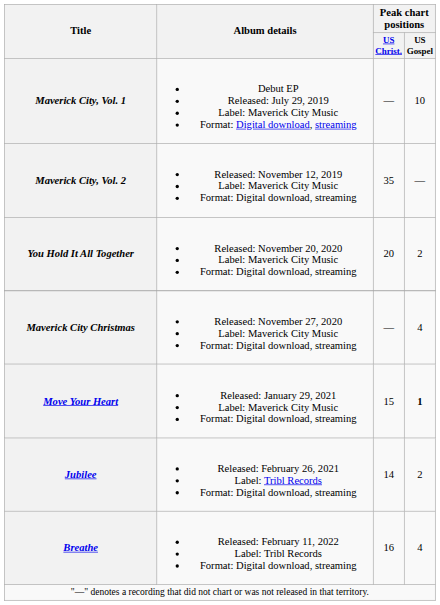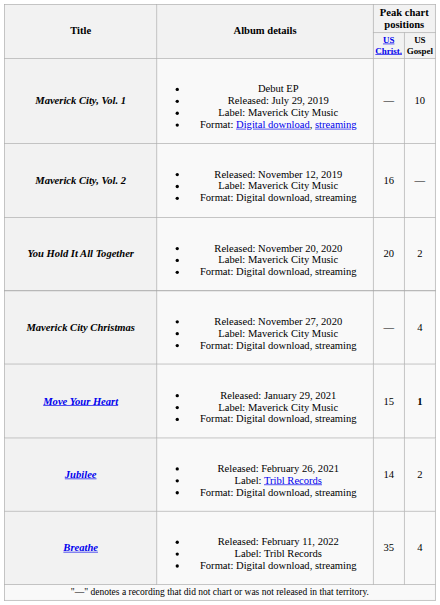Maverick City, Vol. 2 | Peak chart positions / US Christ.: 35 -> 16
Breathe | Peak chart positions / US Christ.: 16 -> 35
